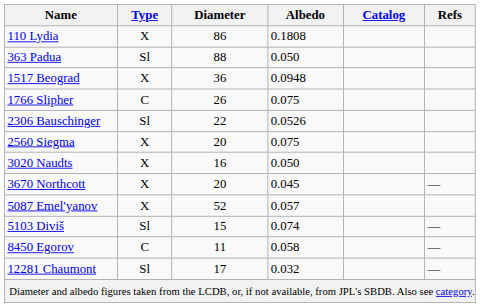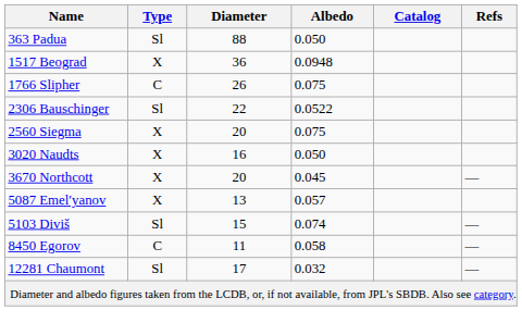- row: 110 Lydia | X | 86 | 0.1808
2306 Bauschinger | Albedo: 0.0526 -> 0.0522
5087 Emelʹyanov | Diameter: 52 -> 13
